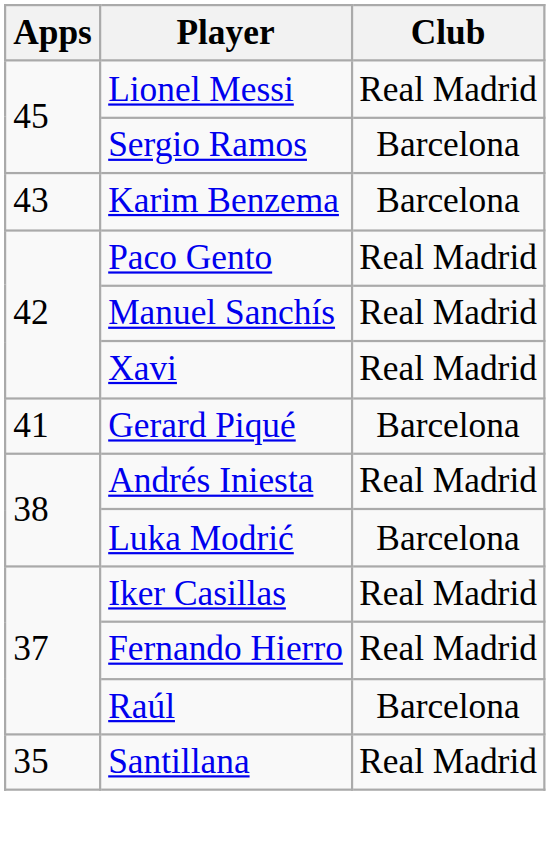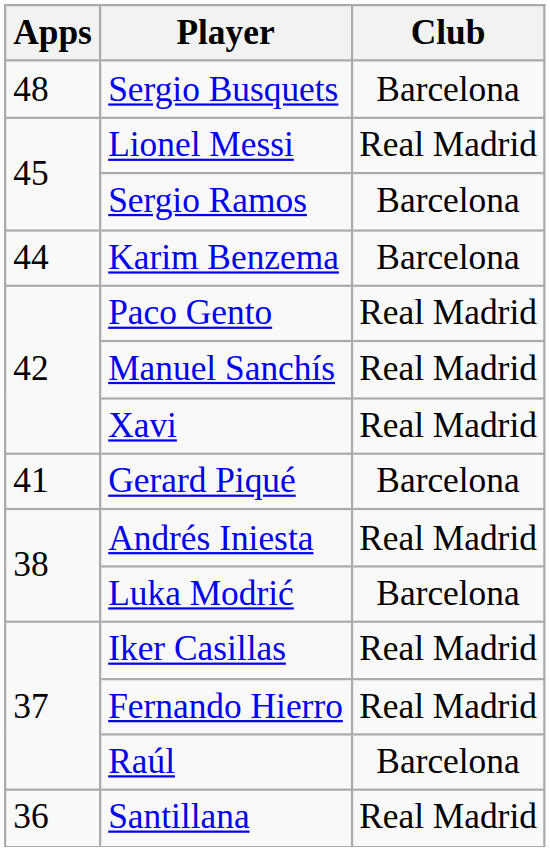+ row: 48 | Sergio Busquets | Barcelona
Karim Benzema | Apps: 43 -> 44
Santillana | Apps: 35 -> 36
